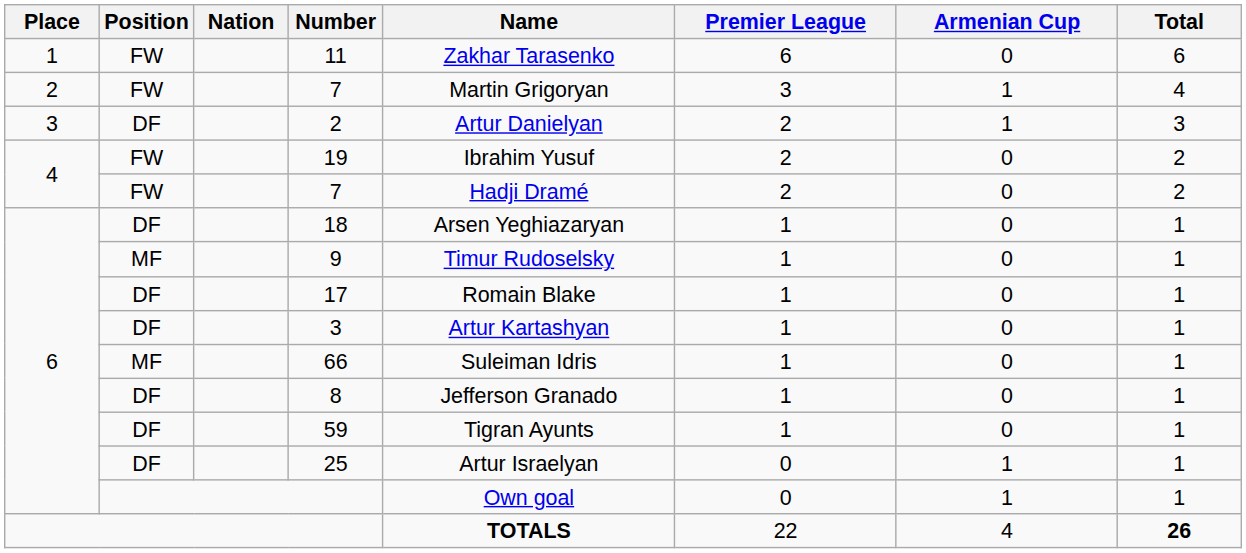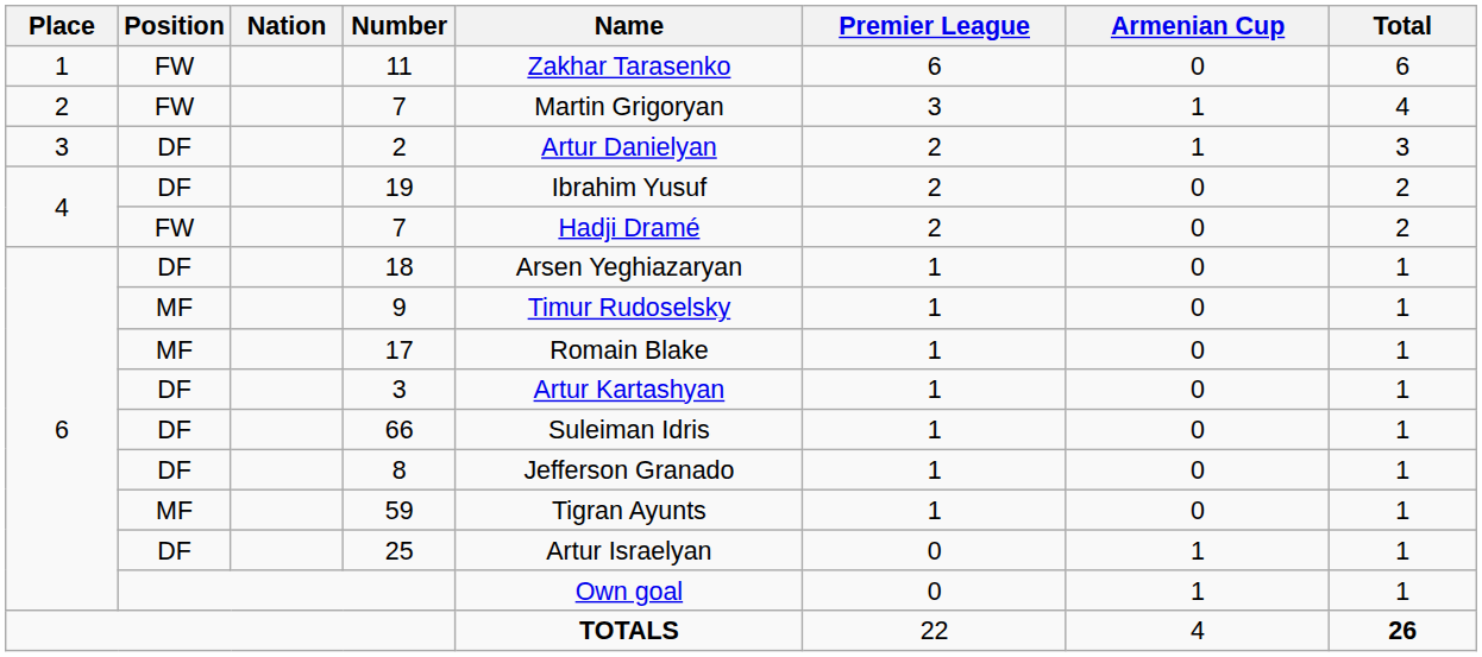19 | Position: FW -> DF
17 | Position: DF -> MF
66 | Position: MF -> DF
59 | Position: DF -> MF
